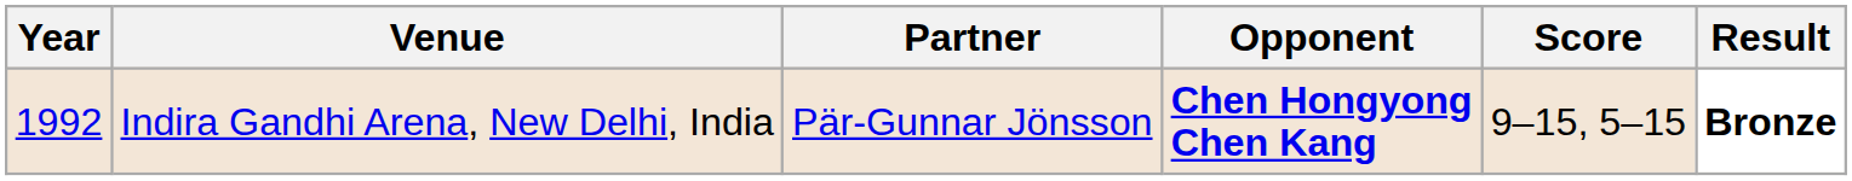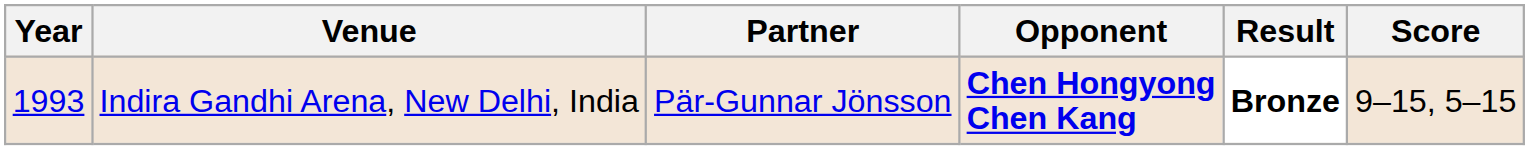columns swapped: Score <-> Result
Indira Gandhi Arena, New Delhi, India | Year: 1992 -> 1993
